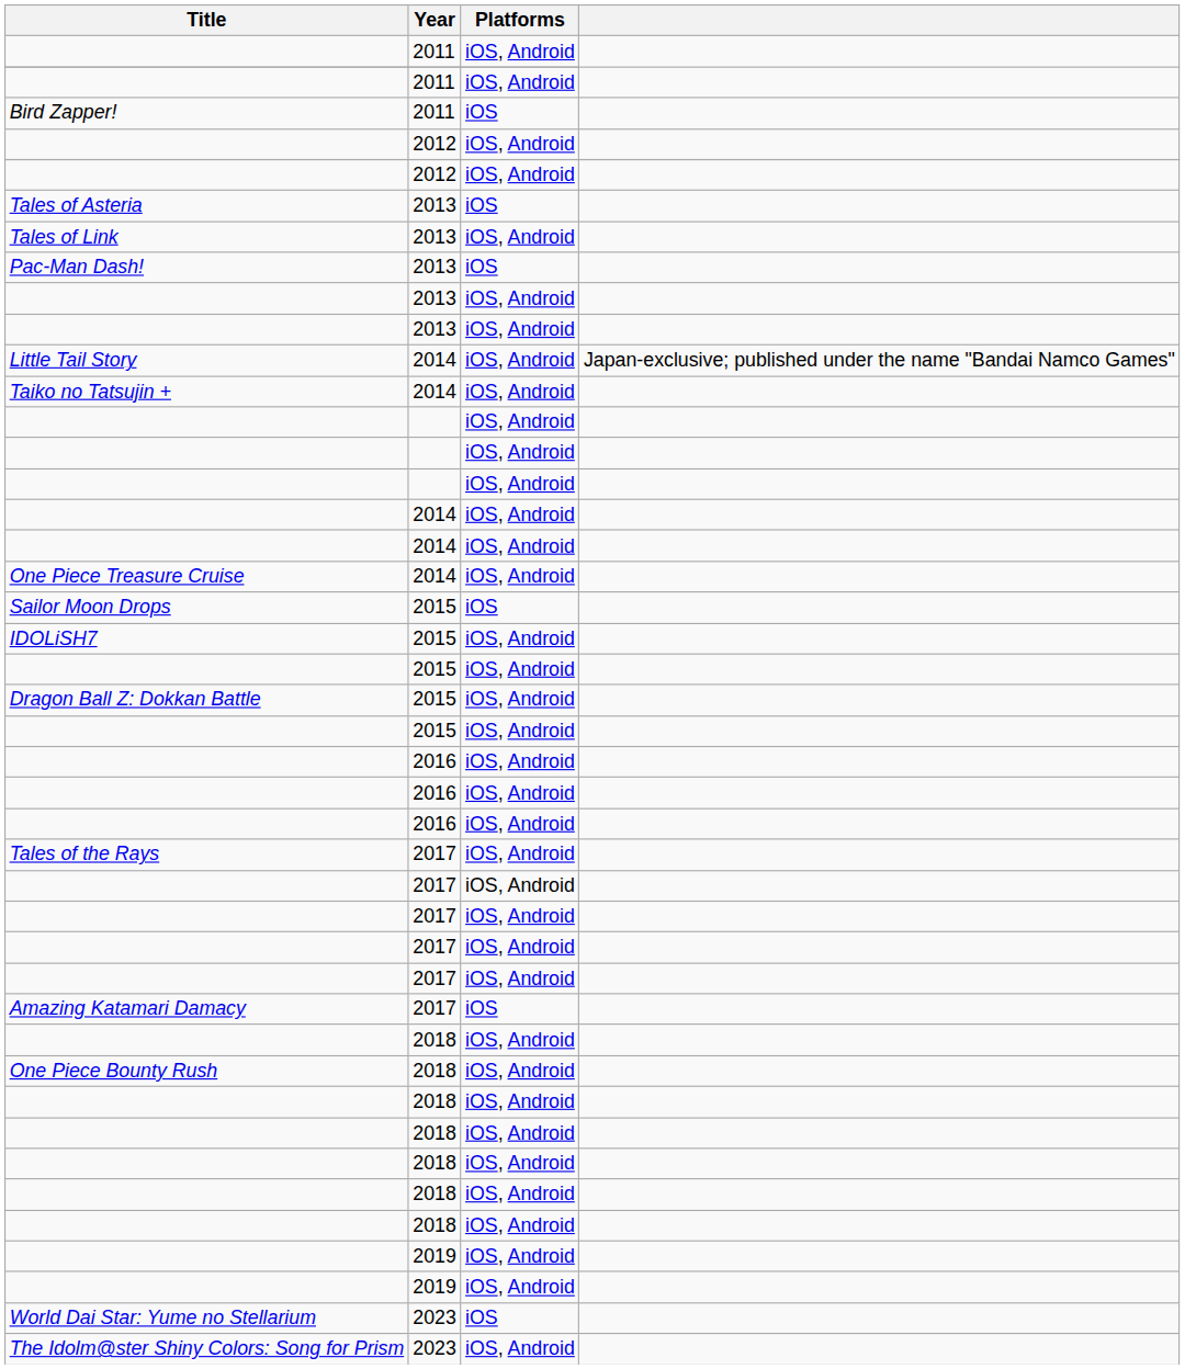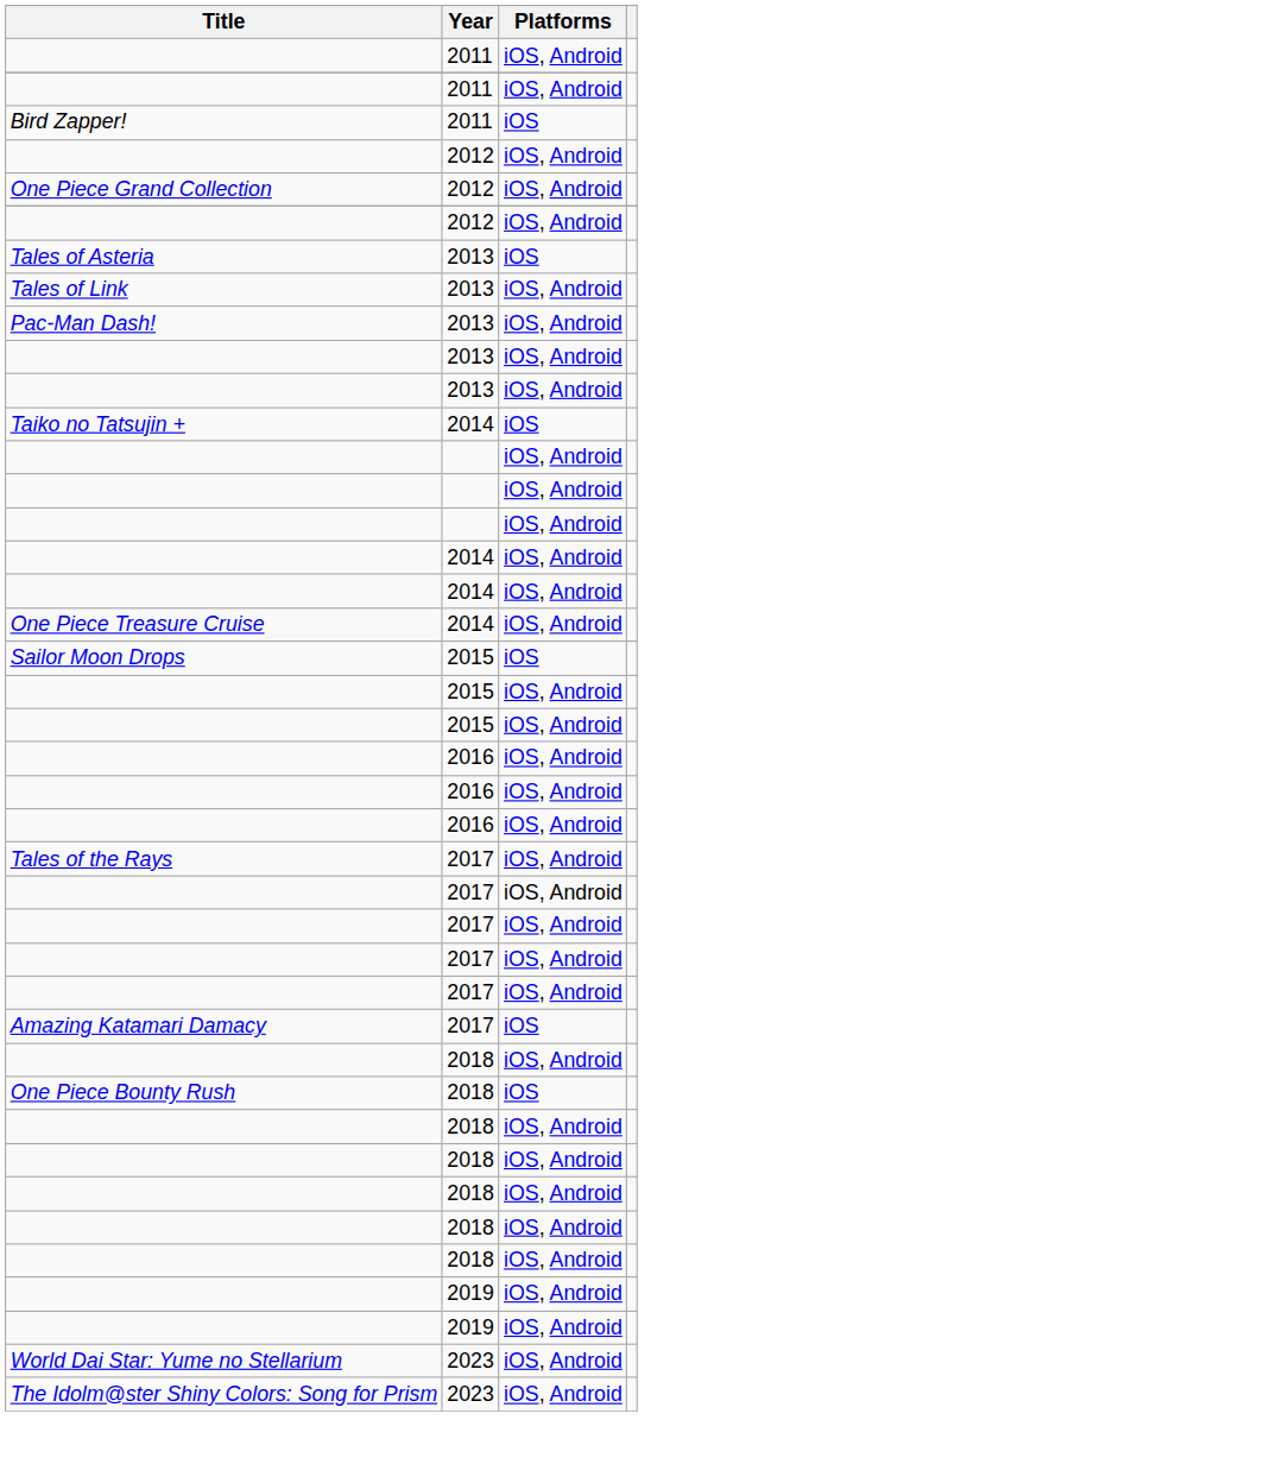+ row: One Piece Grand Collection | 2012 | iOS, Android
Pac-Man Dash! | Platforms: iOS -> iOS, Android
- row: Little Tail Story | 2014 | iOS, Android | Japan-exclusive; published under the name "Bandai Namco Games"
Taiko no Tatsujin + | Platforms: iOS, Android -> iOS
- row: IDOLiSH7 | 2015 | iOS, Android
- row: Dragon Ball Z: Dokkan Battle | 2015 | iOS, Android
One Piece Bounty Rush | Platforms: iOS, Android -> iOS
World Dai Star: Yume no Stellarium | Platforms: iOS -> iOS, Android
